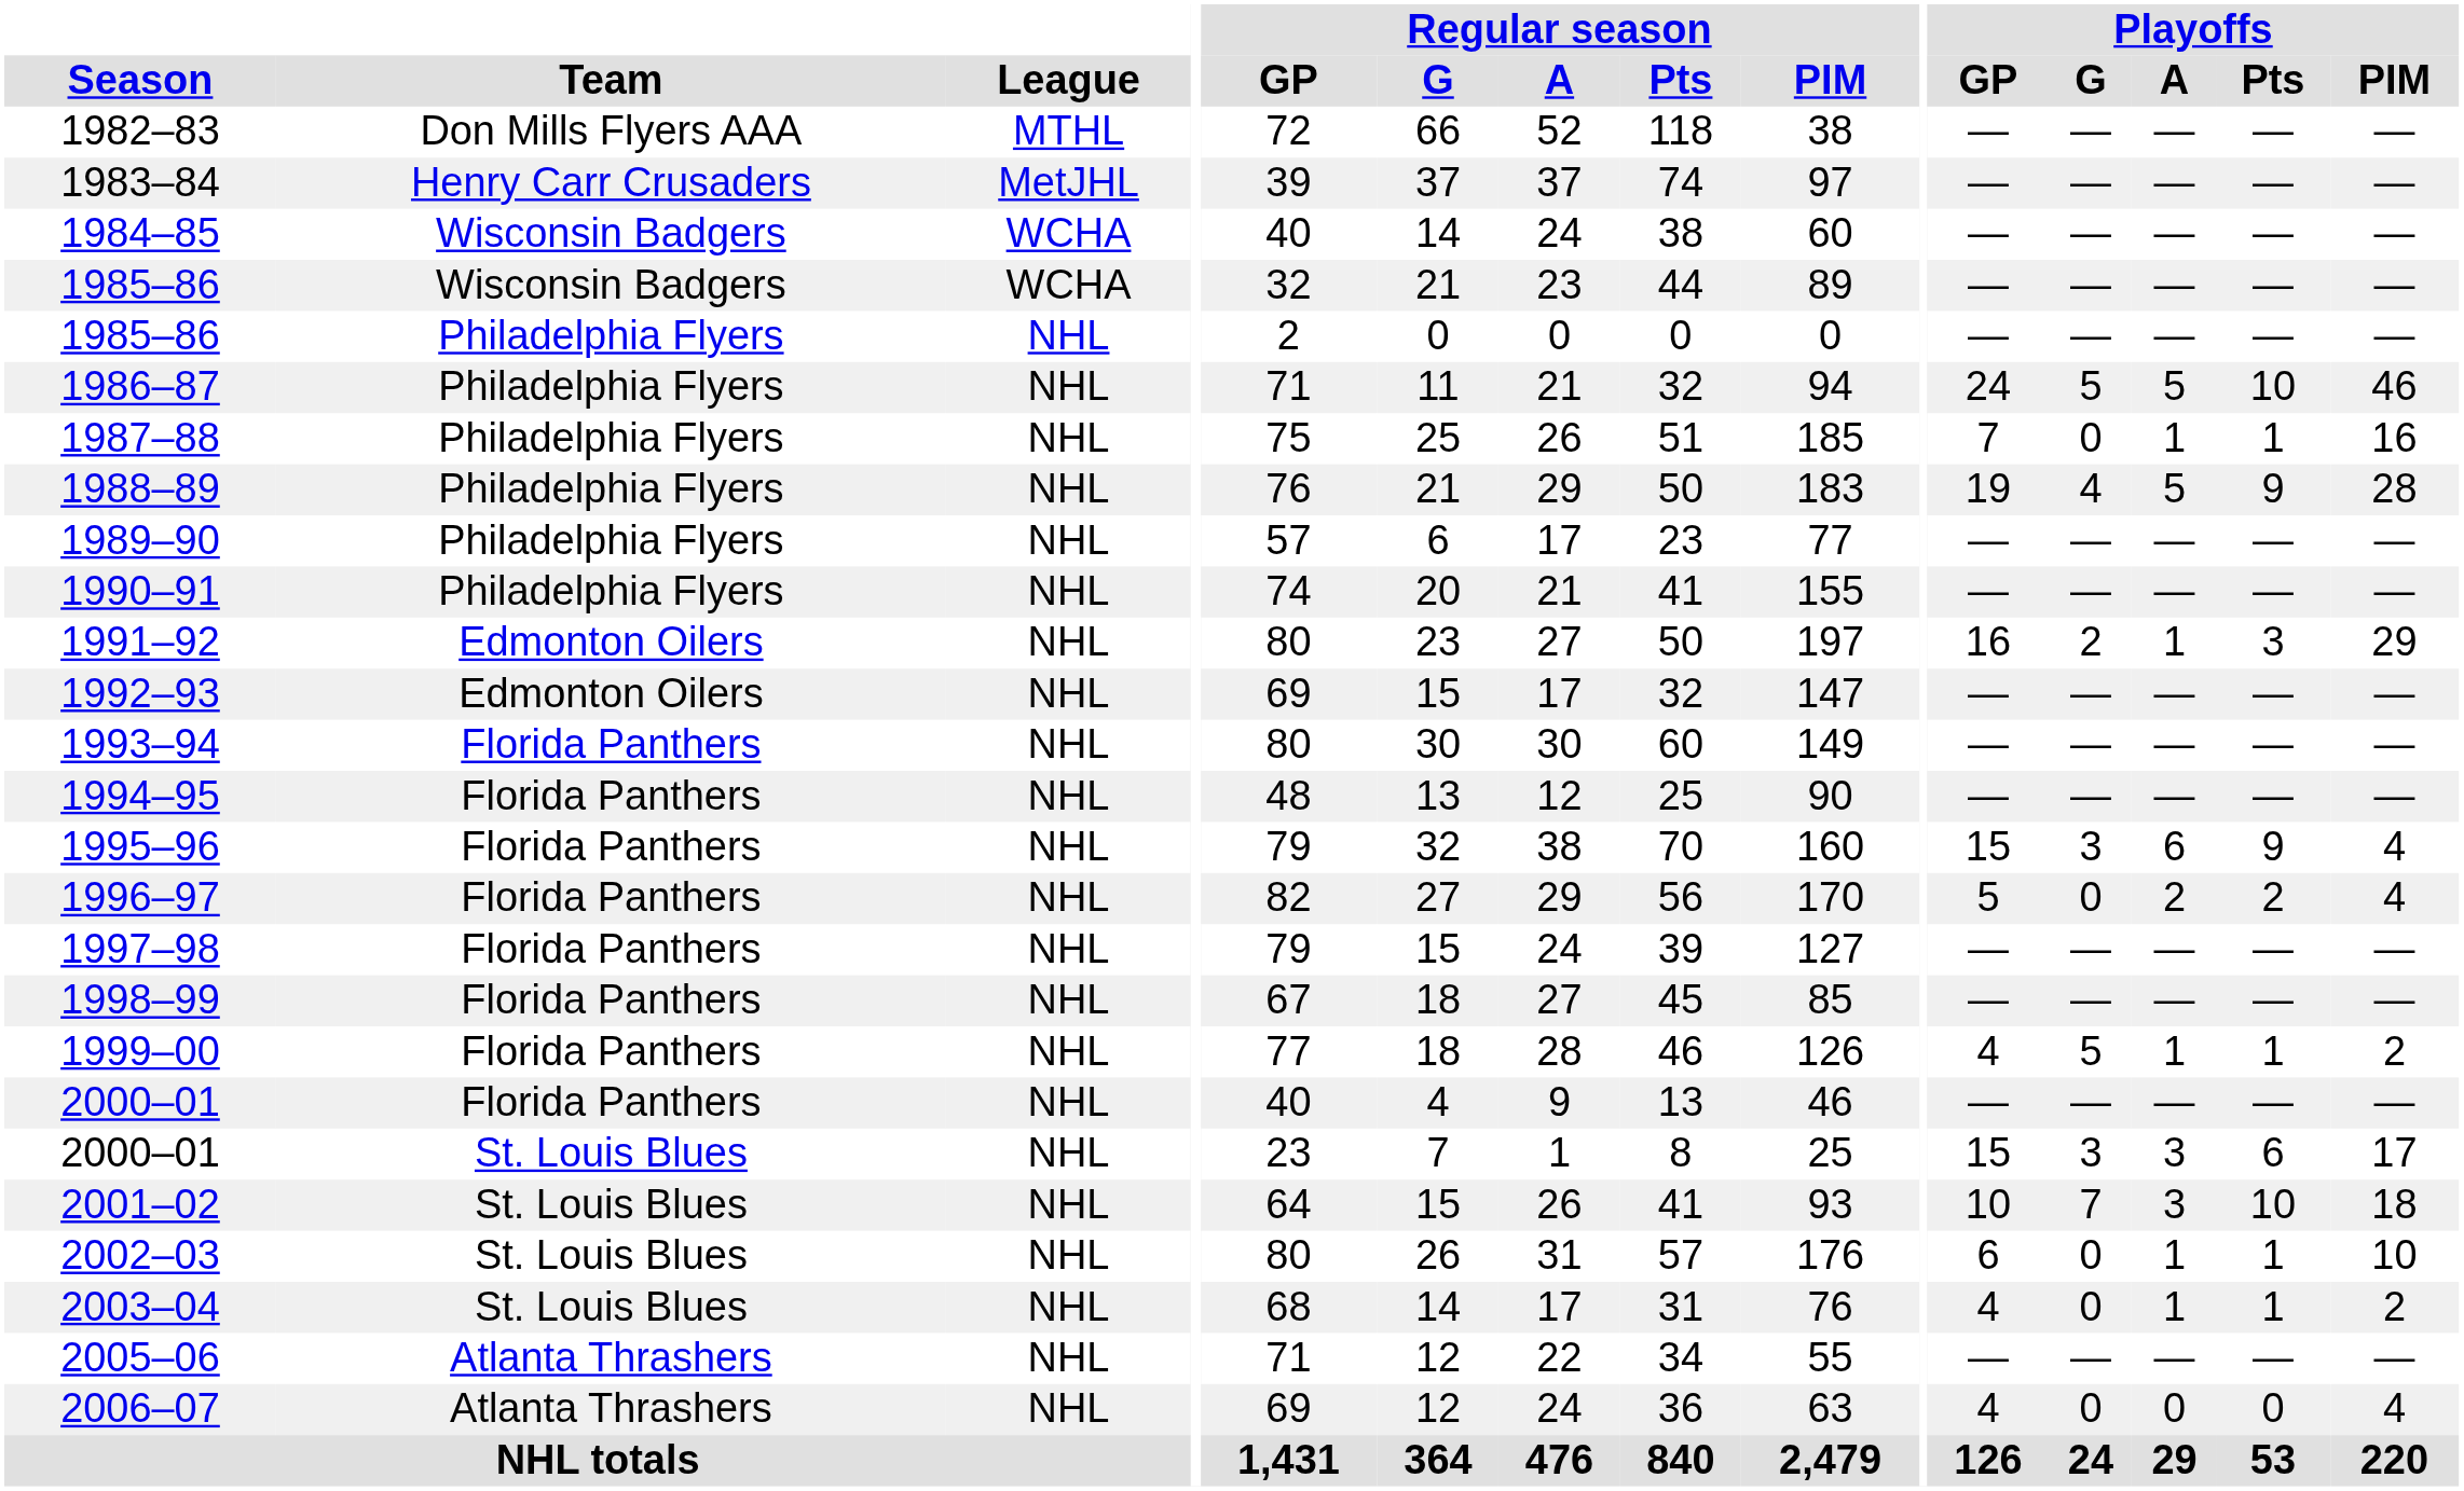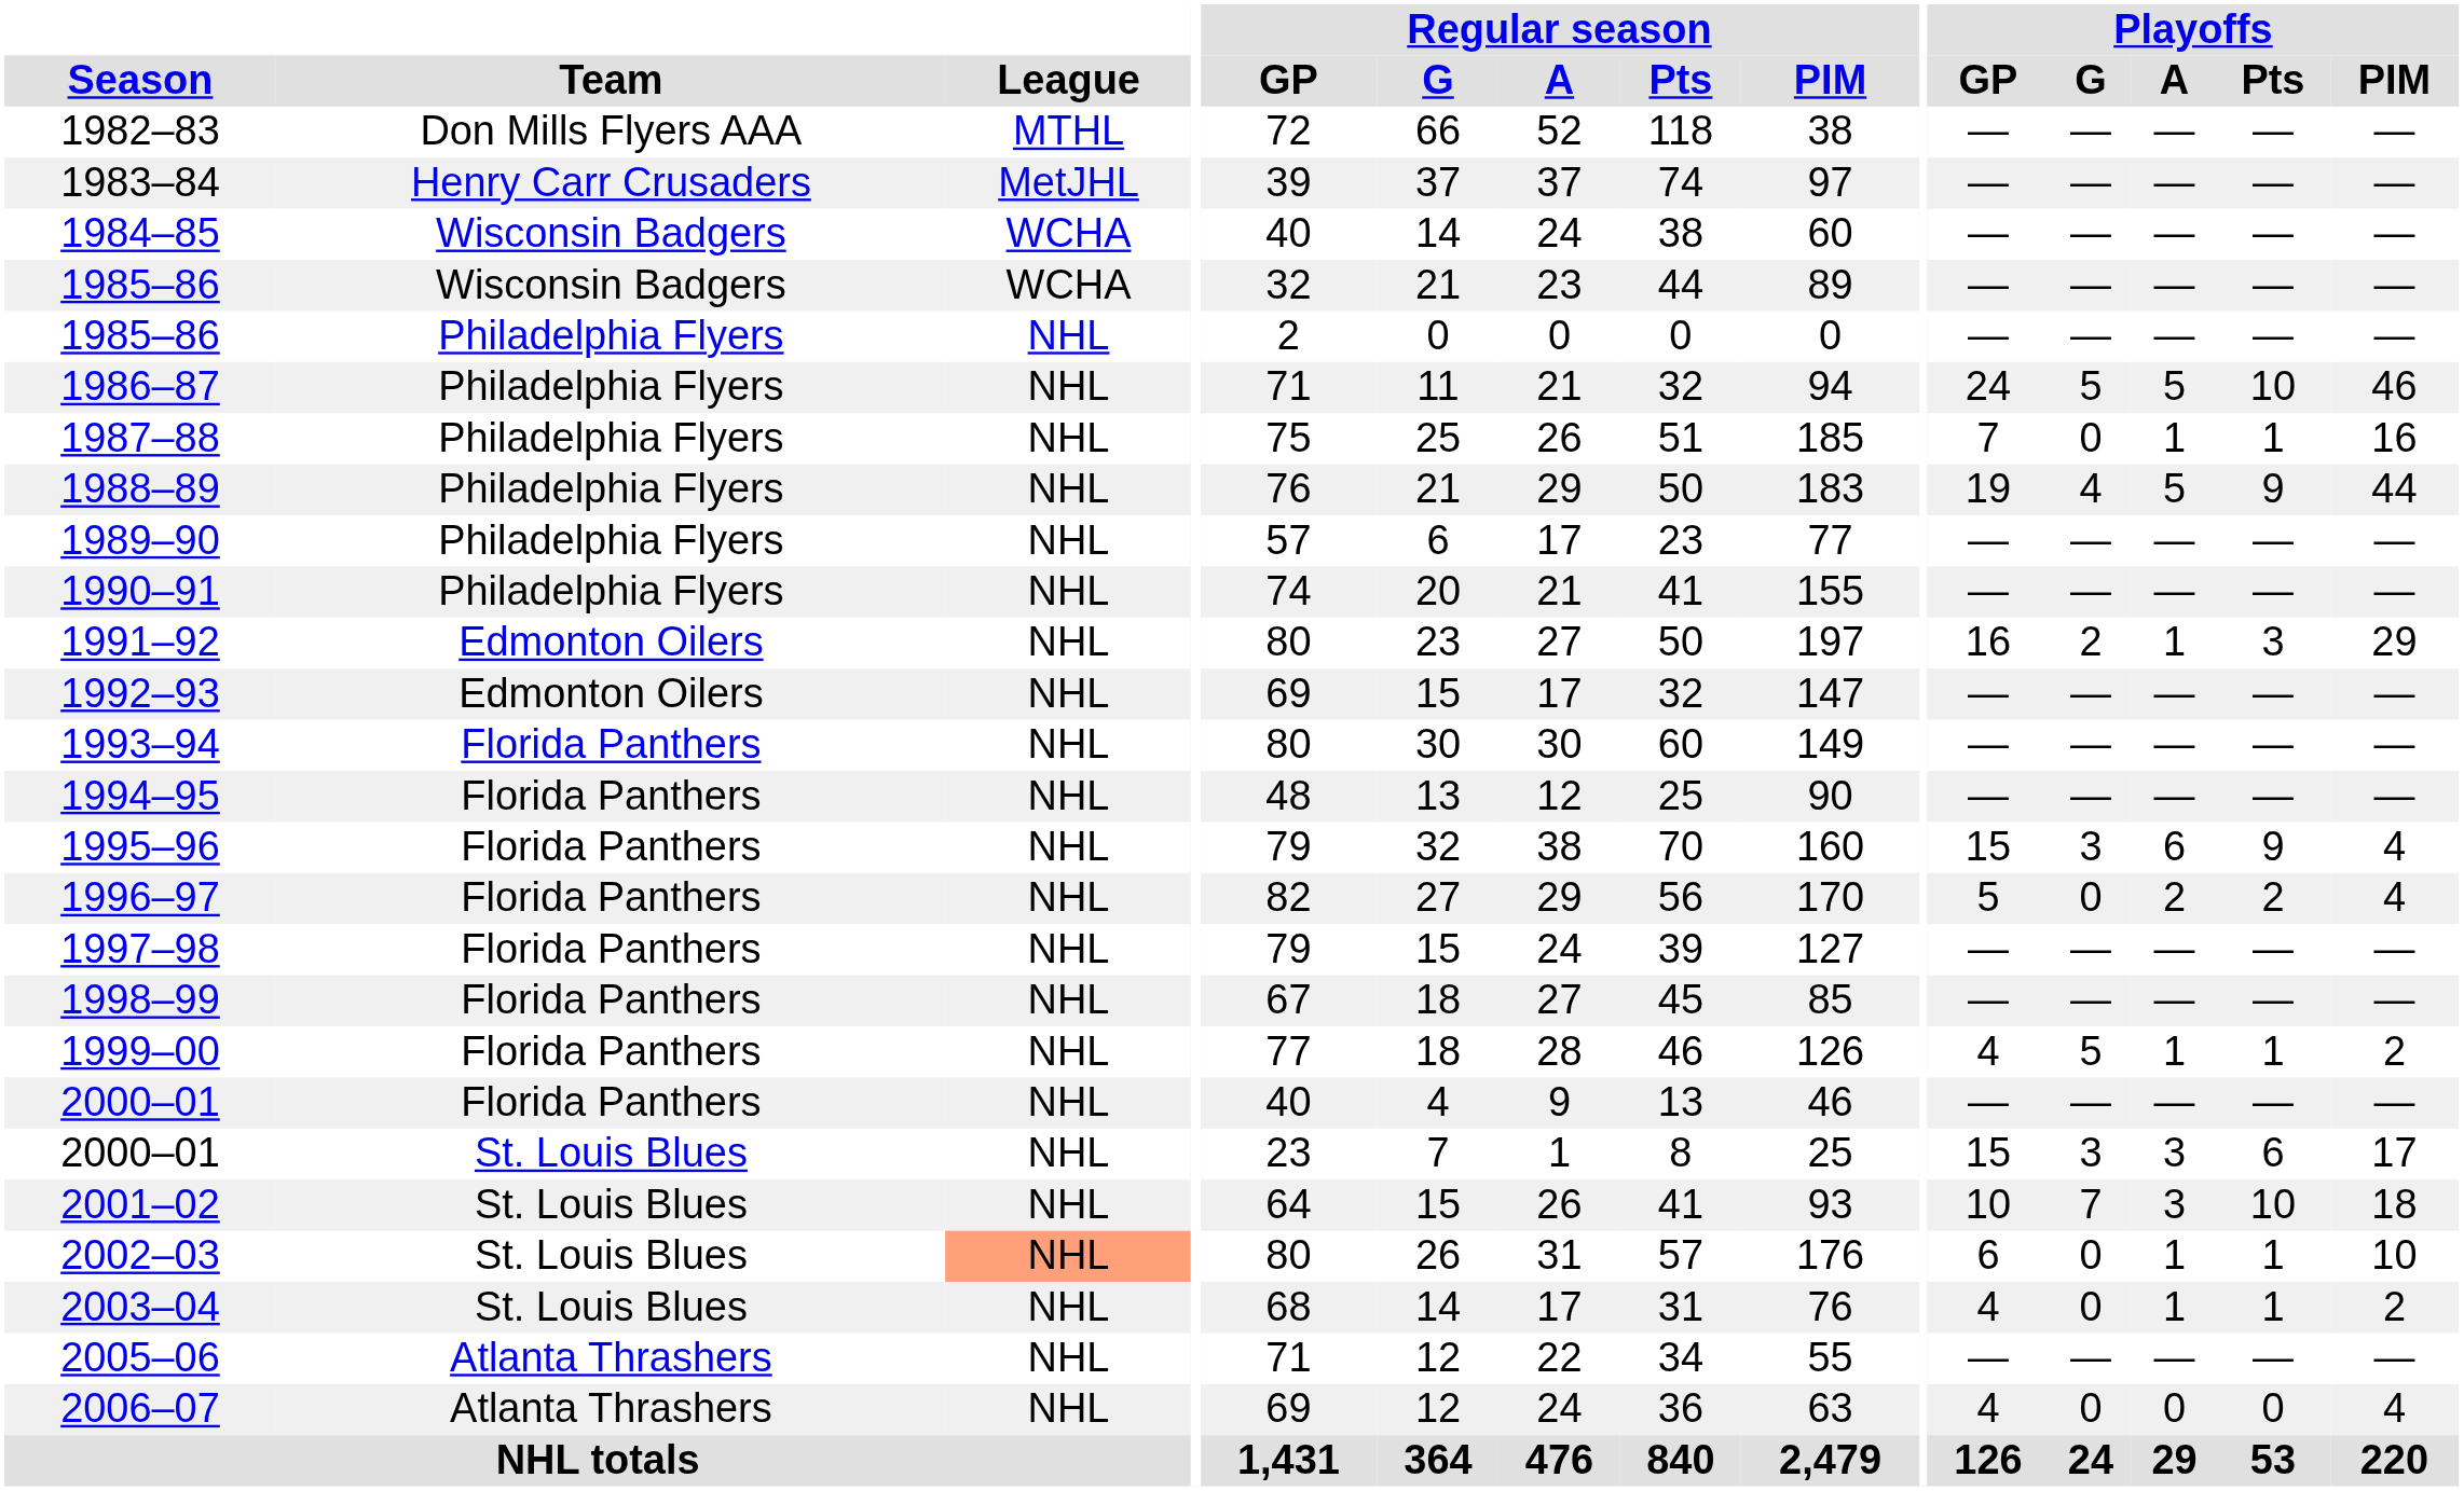1988–89 | Playoffs / PIM: 28 -> 44
2002–03 | League: no background -> lightsalmon background
